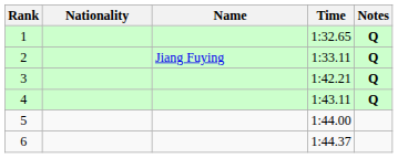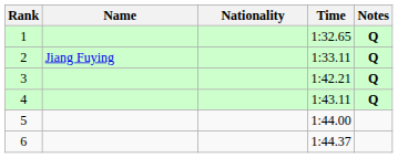columns swapped: Name <-> Nationality
